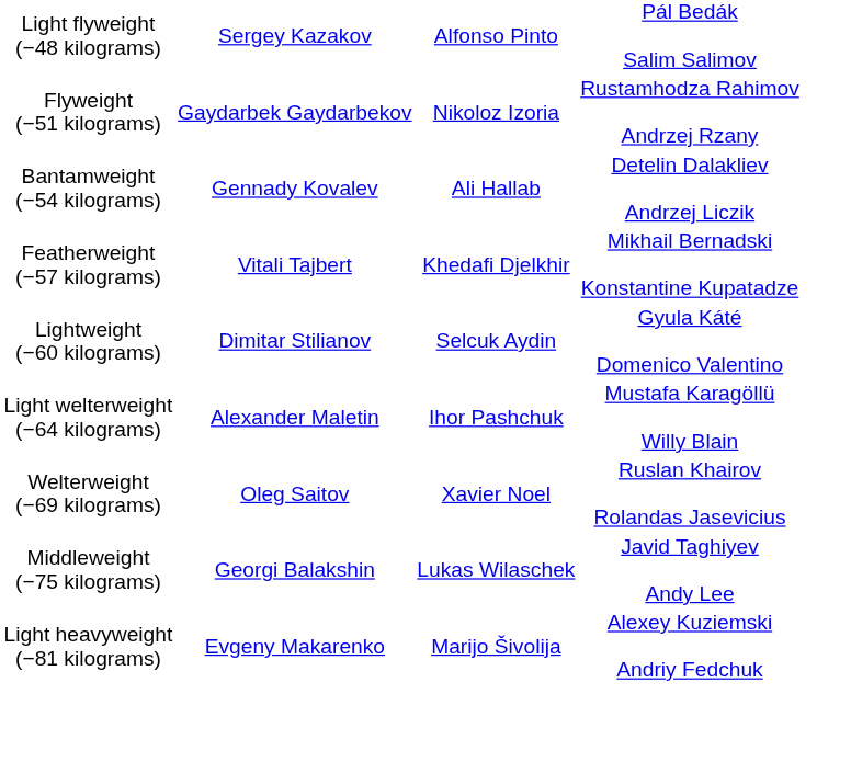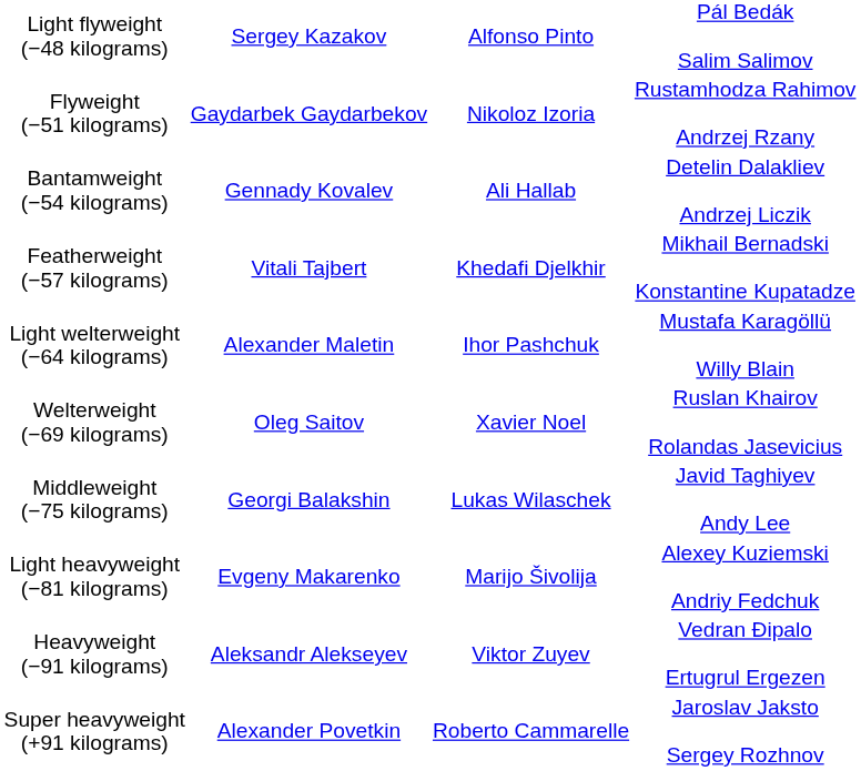- row: Lightweight (−60 kilograms) | Dimitar Stilianov | Selcuk Aydin | Gyula Káté Domenico Valentino
+ row: Heavyweight (−91 kilograms) | Aleksandr Alekseyev | Viktor Zuyev | Vedran Đipalo Ertugrul Ergezen
+ row: Super heavyweight (+91 kilograms) | Alexander Povetkin | Roberto Cammarelle | Jaroslav Jaksto Sergey Rozhnov
